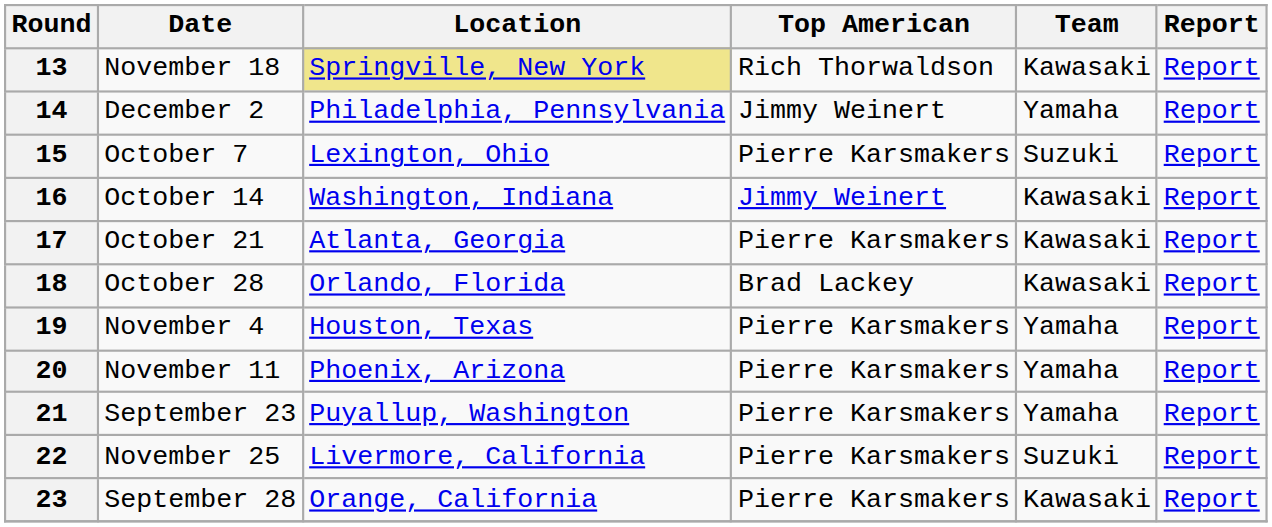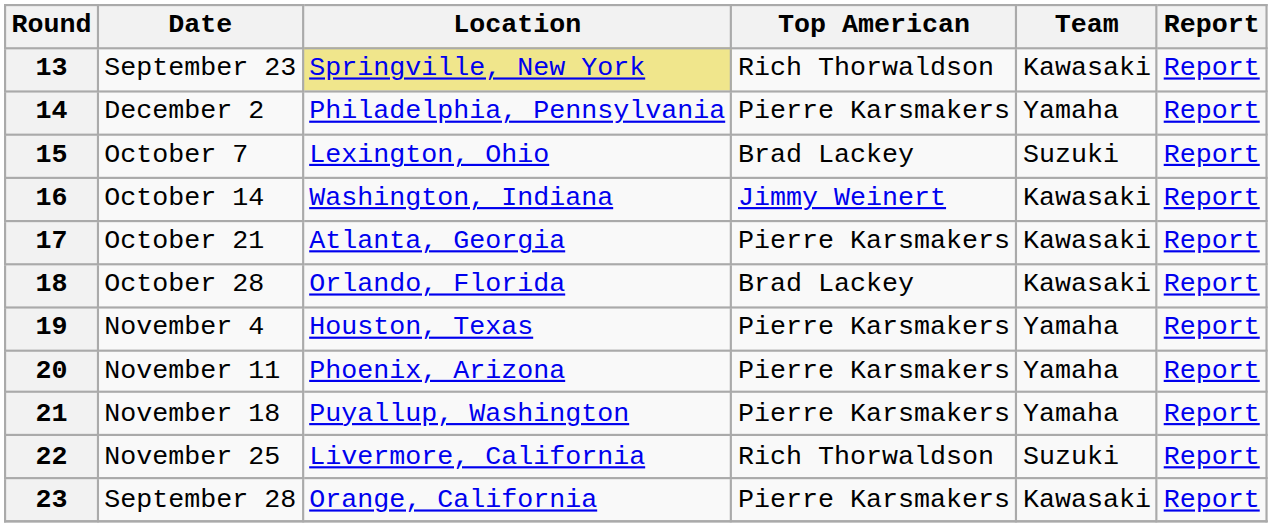13 | Date: November 18 -> September 23
14 | Top American: Jimmy Weinert -> Pierre Karsmakers
15 | Top American: Pierre Karsmakers -> Brad Lackey
21 | Date: September 23 -> November 18
22 | Top American: Pierre Karsmakers -> Rich Thorwaldson
